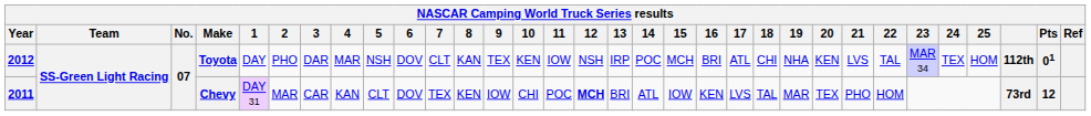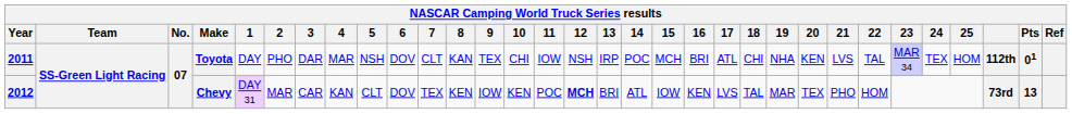Toyota | Year: 2012 -> 2011
Toyota | 10: KEN -> CHI
Chevy | Year: 2011 -> 2012
Chevy | 10: CHI -> KEN
Chevy | Pts: 12 -> 13
